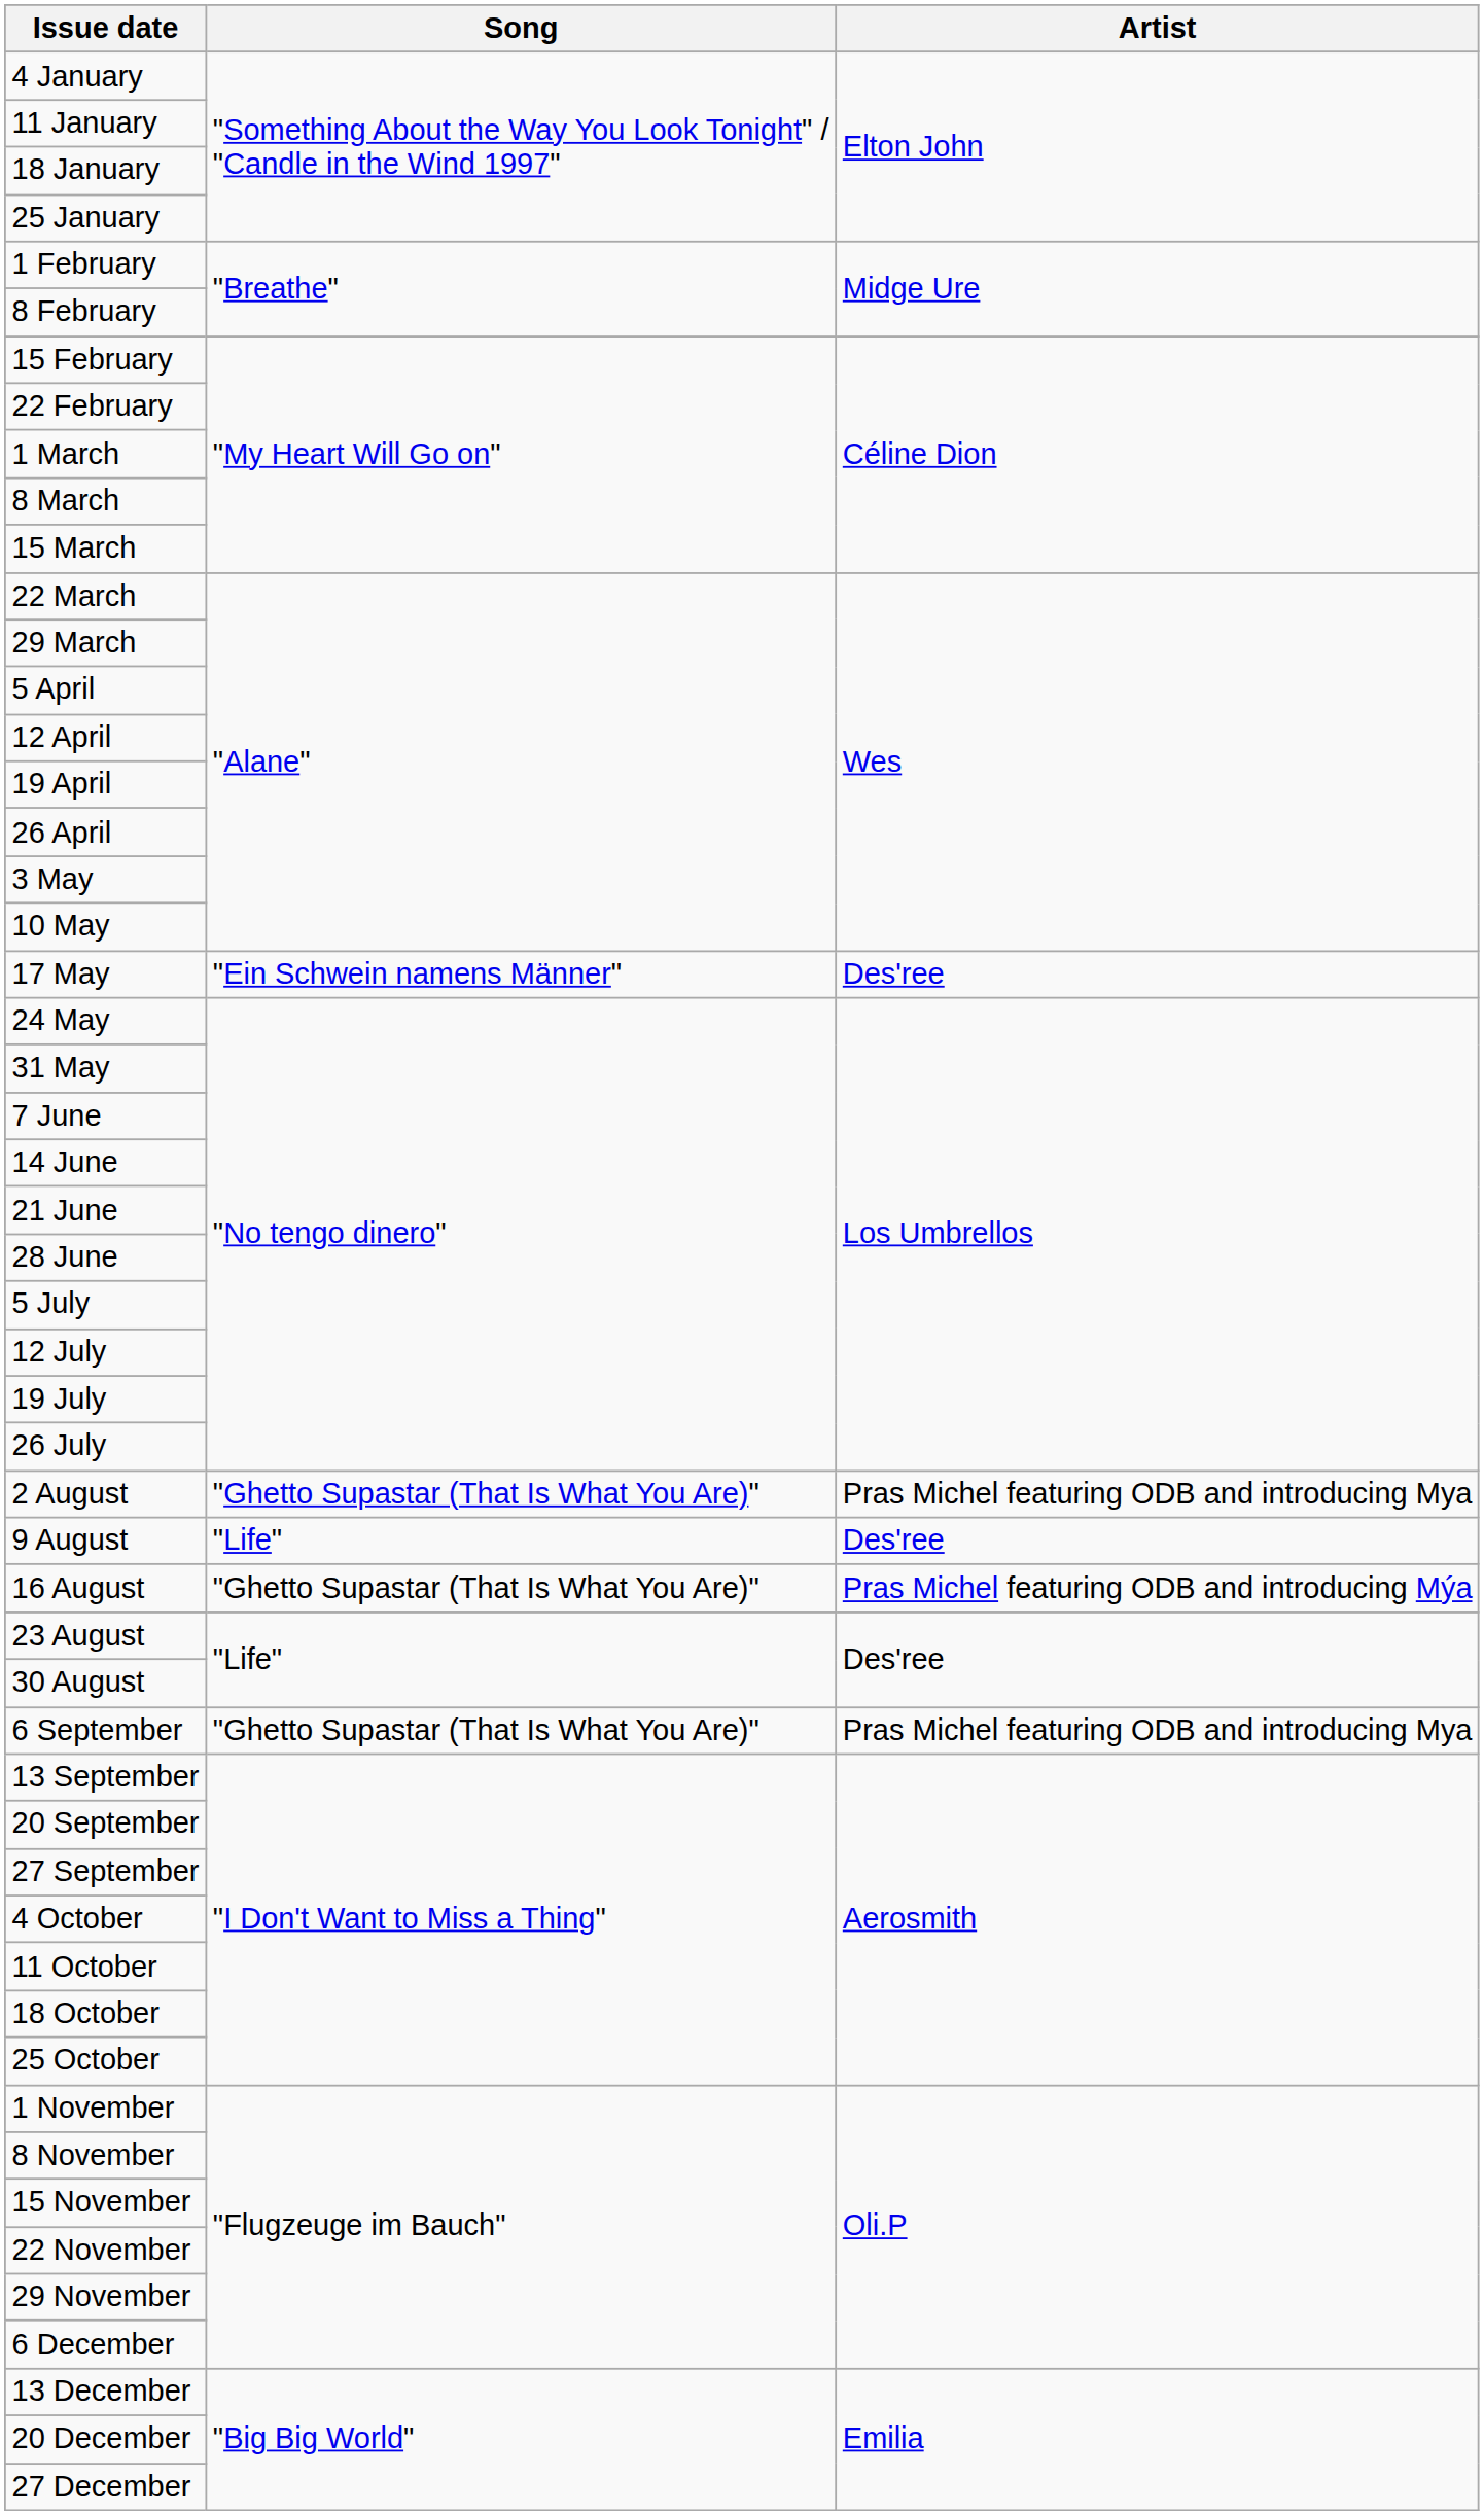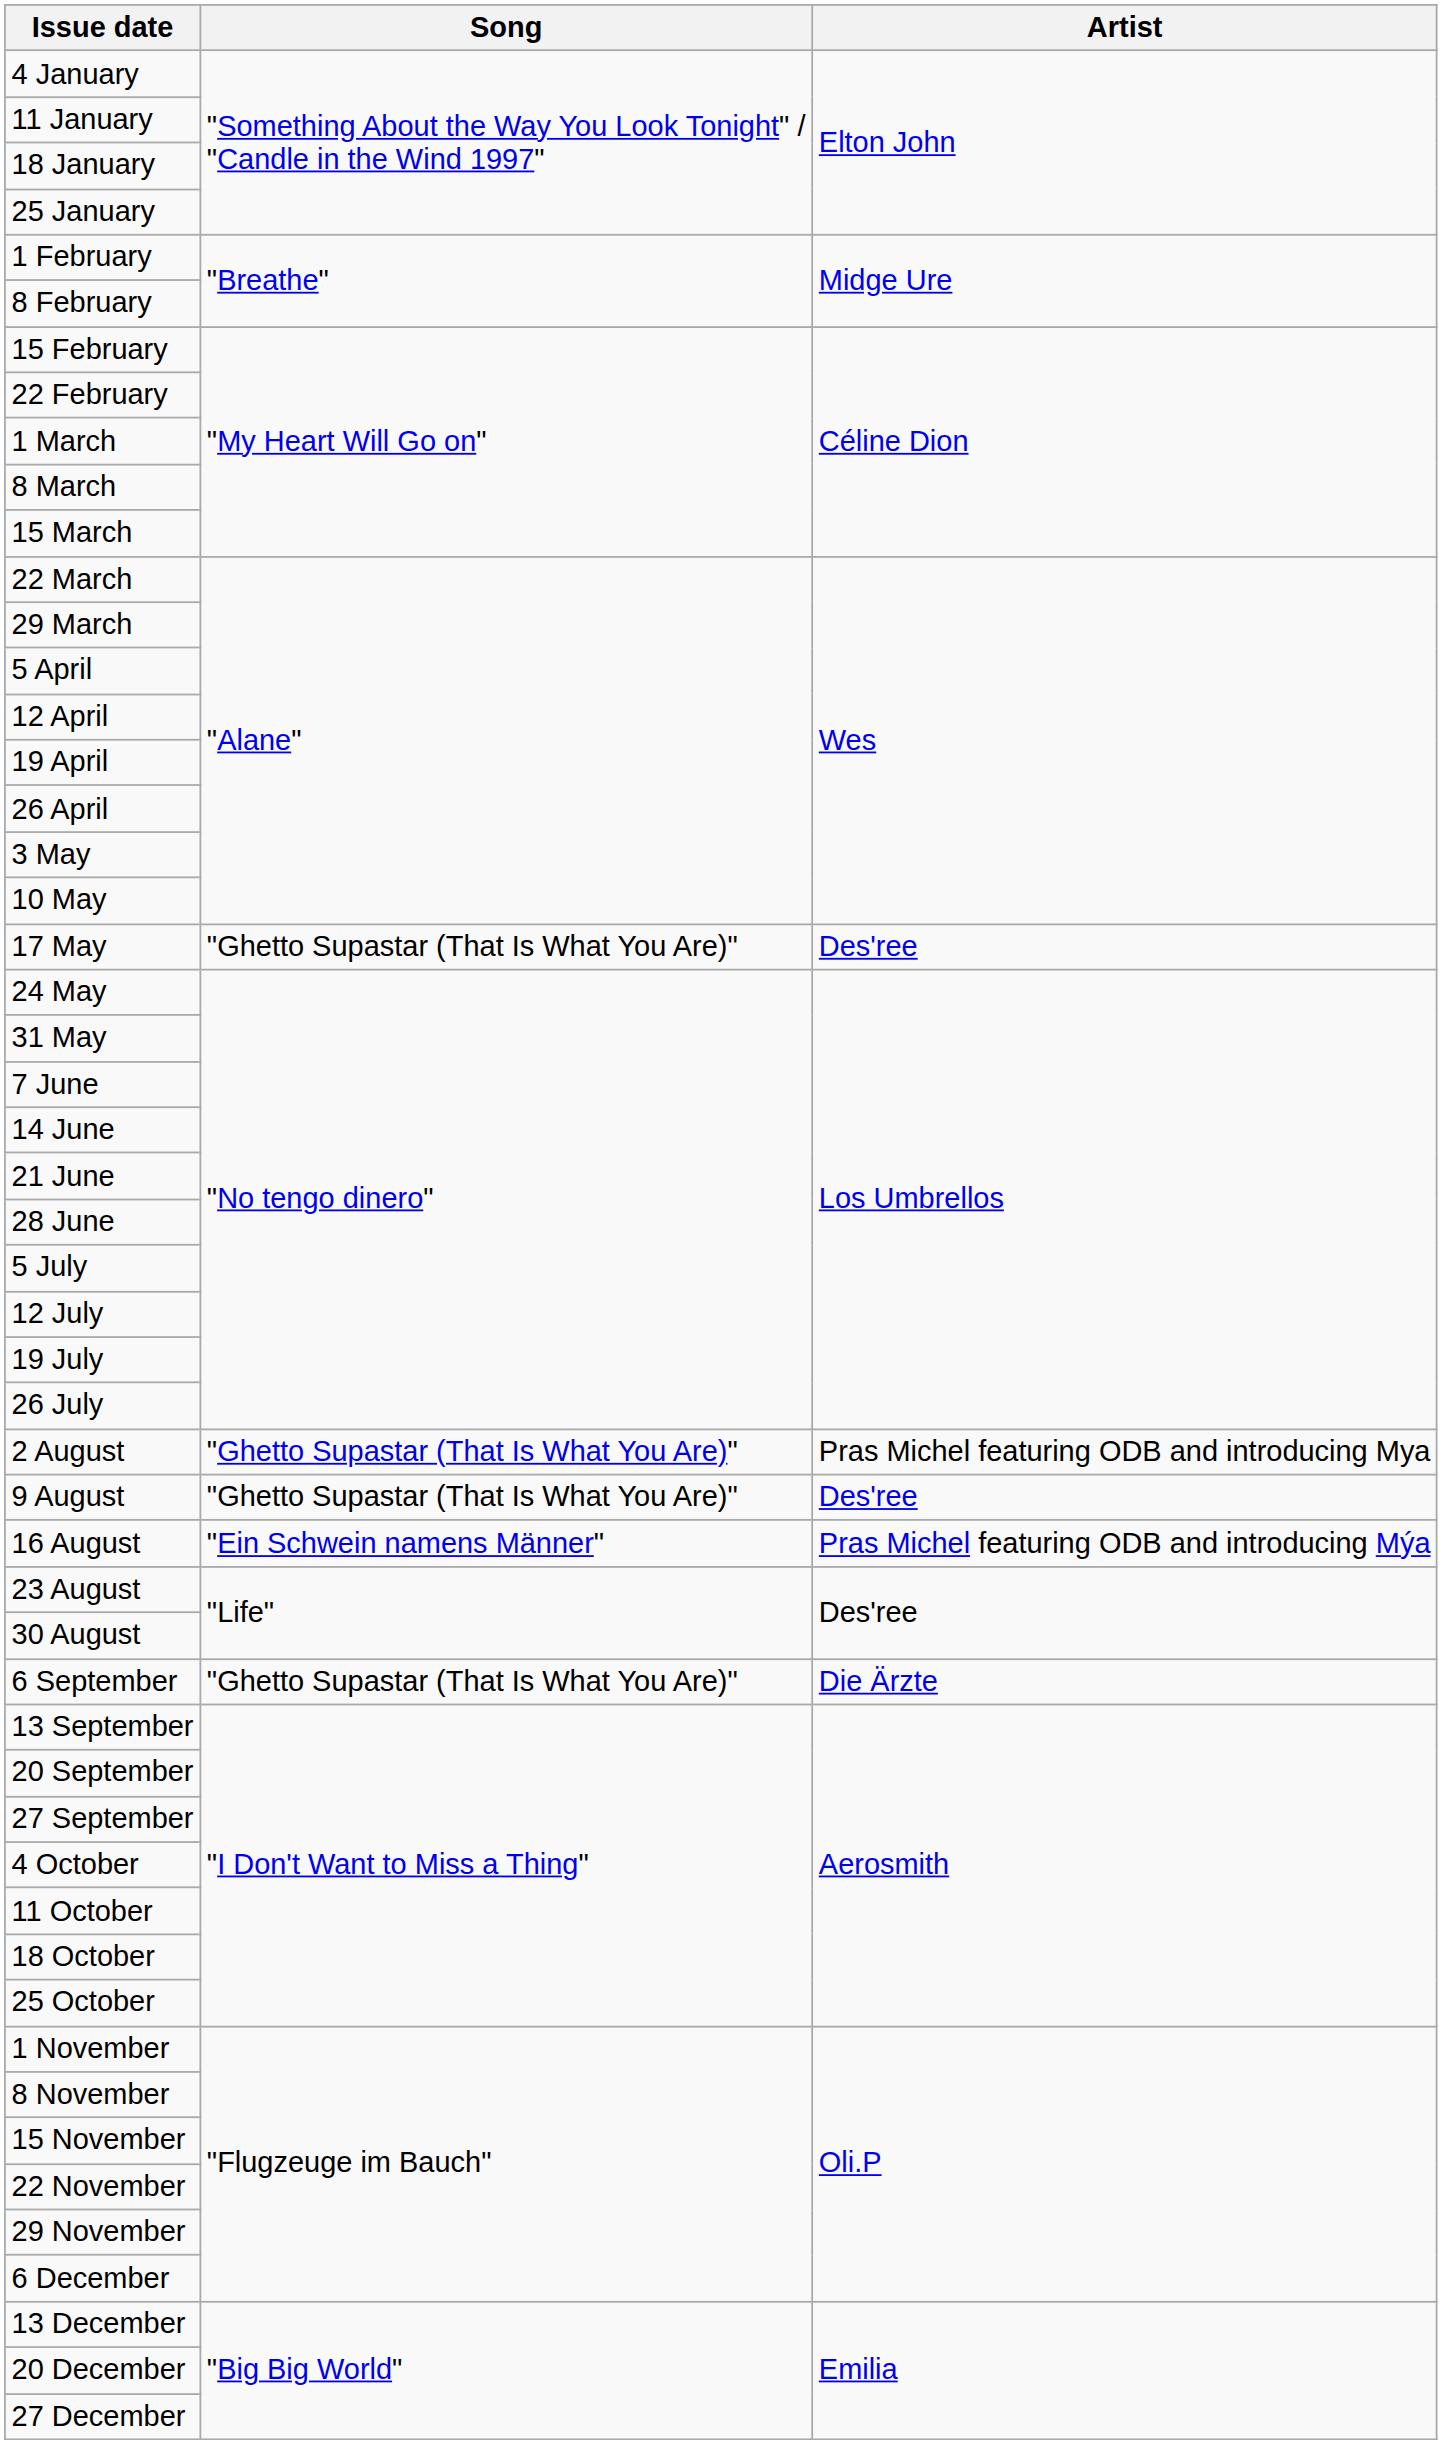17 May | Song: "Ein Schwein namens Männer" -> "Ghetto Supastar (That Is What You Are)"
9 August | Song: "Life" -> "Ghetto Supastar (That Is What You Are)"
16 August | Song: "Ghetto Supastar (That Is What You Are)" -> "Ein Schwein namens Männer"
6 September | Artist: Pras Michel featuring ODB and introducing Mya -> Die Ärzte
